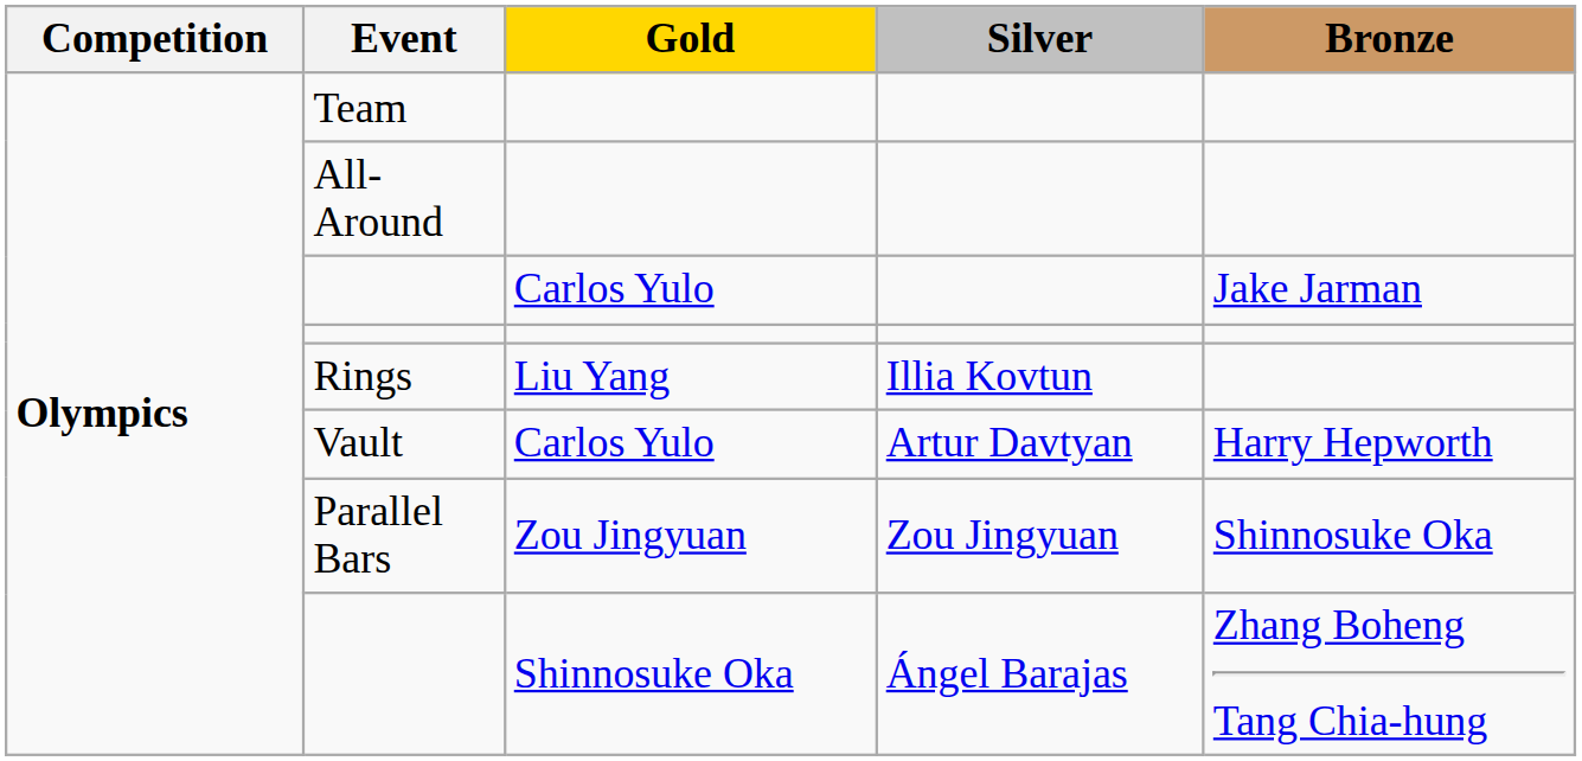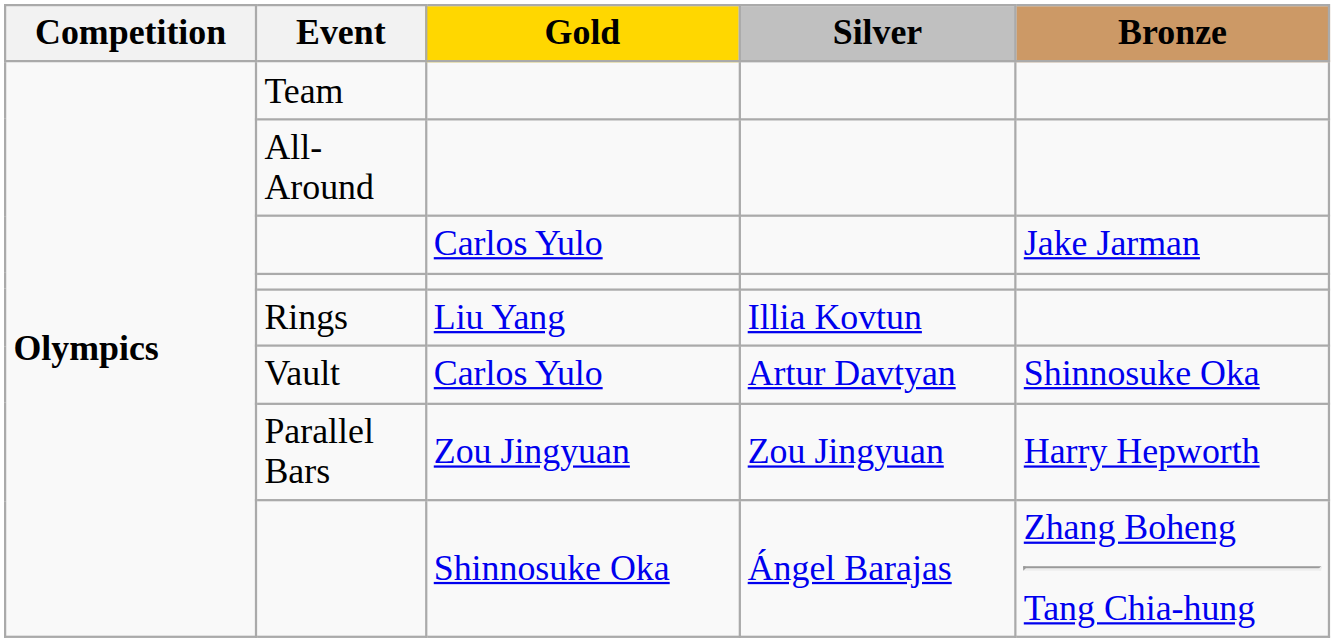Vault | Bronze: Harry Hepworth -> Shinnosuke Oka
Parallel Bars | Bronze: Shinnosuke Oka -> Harry Hepworth
